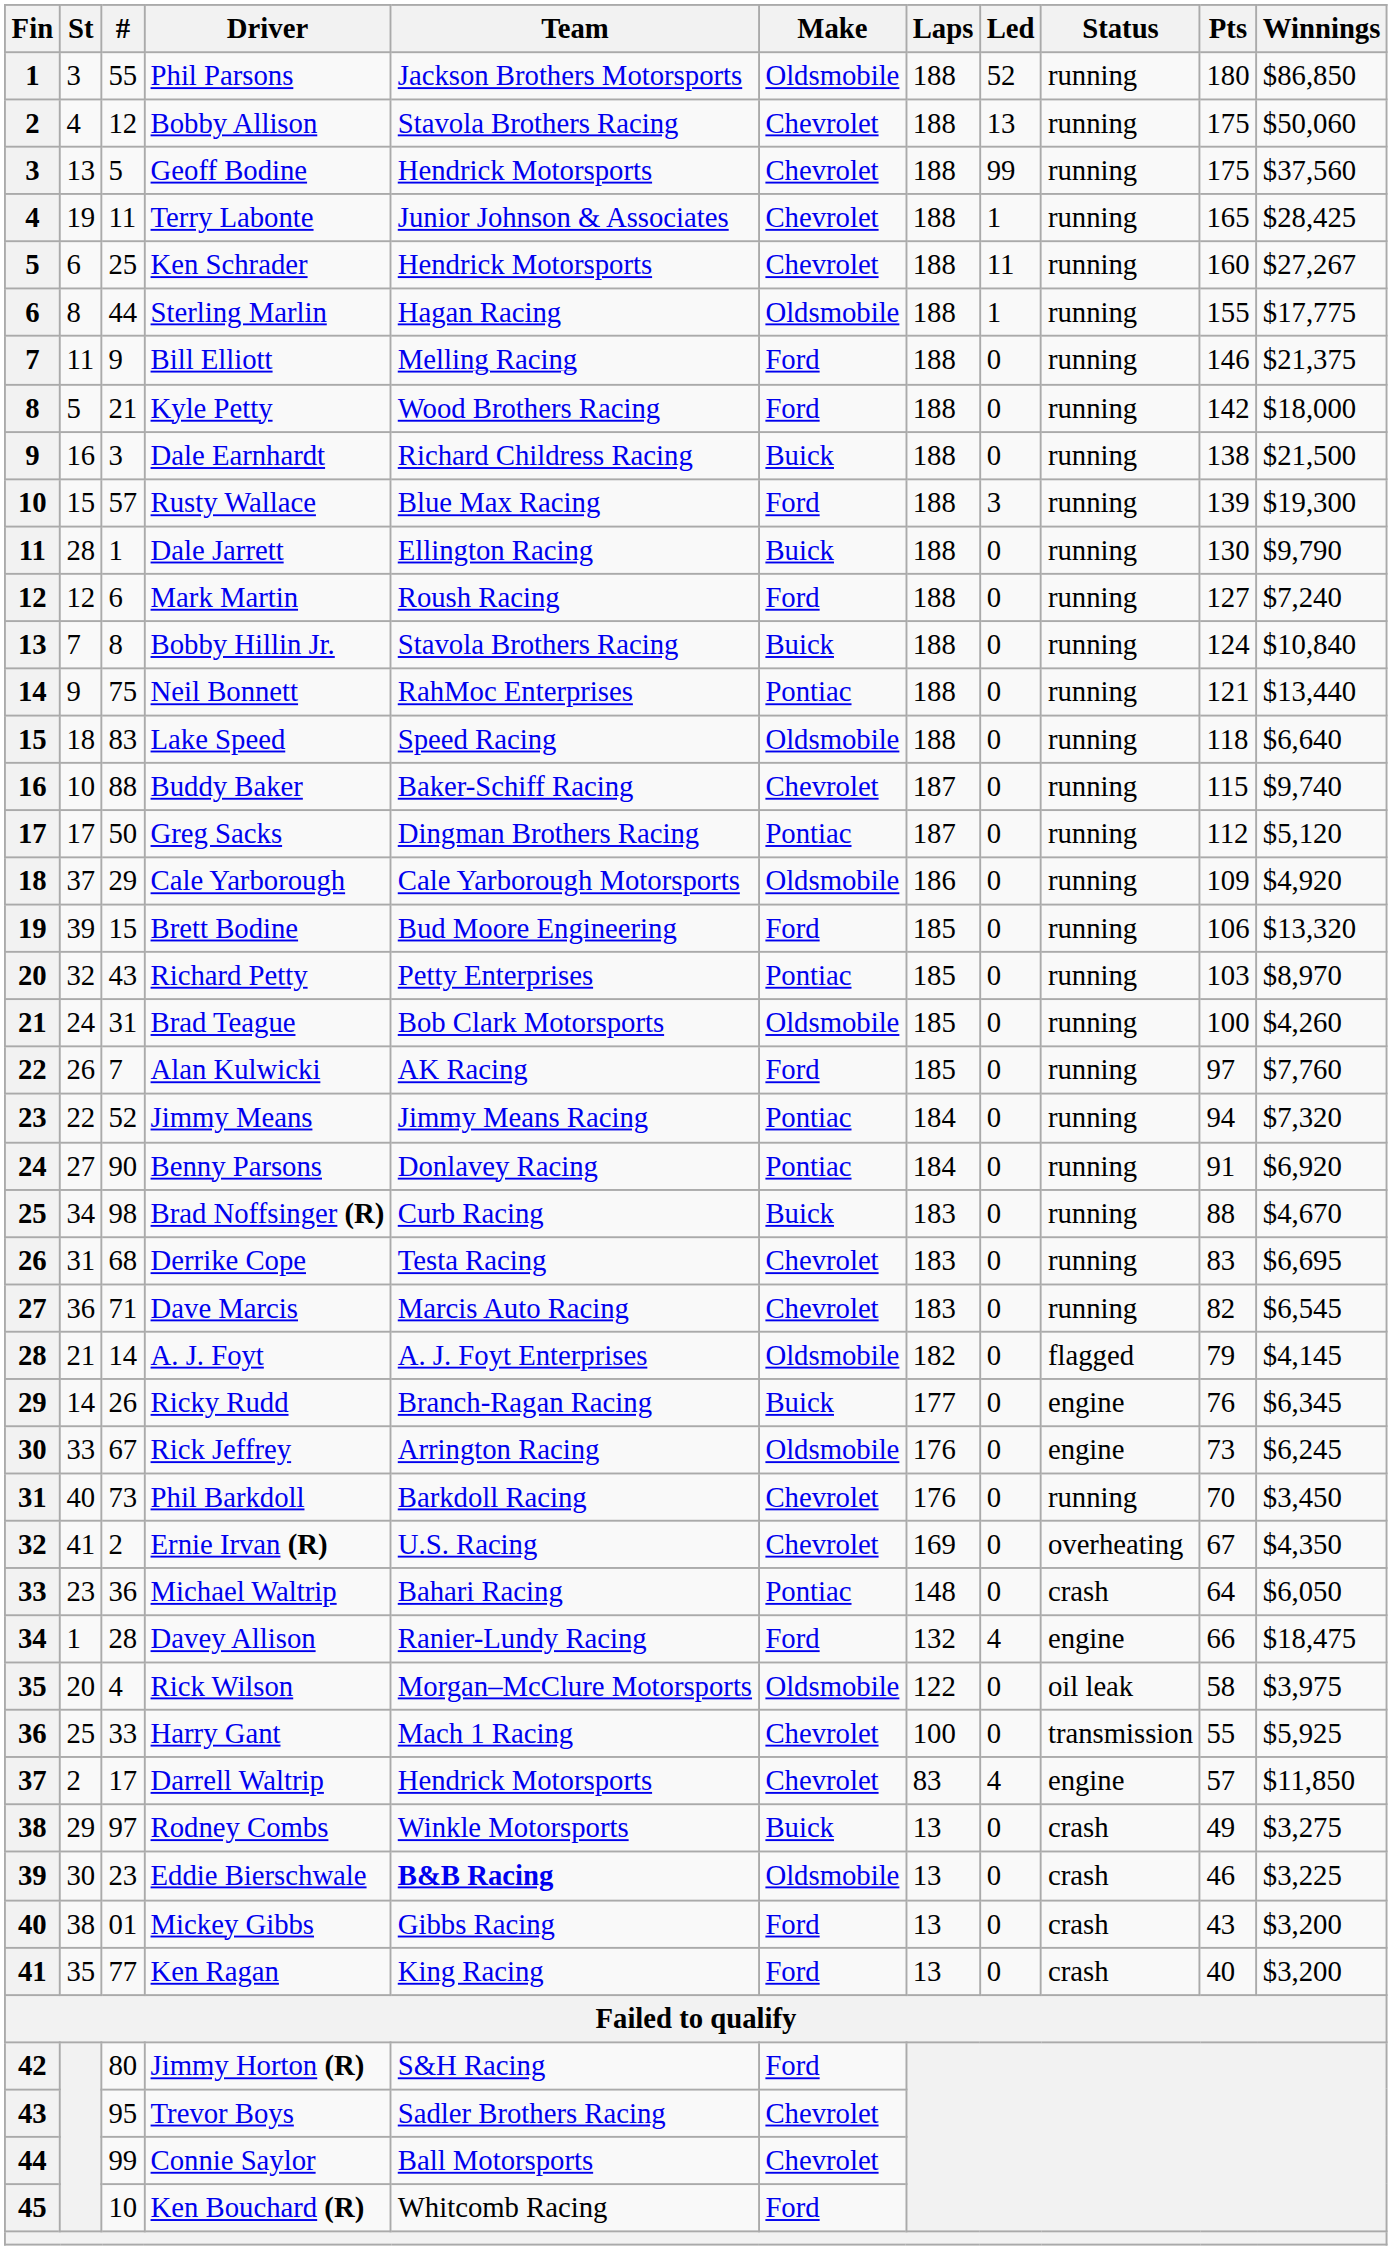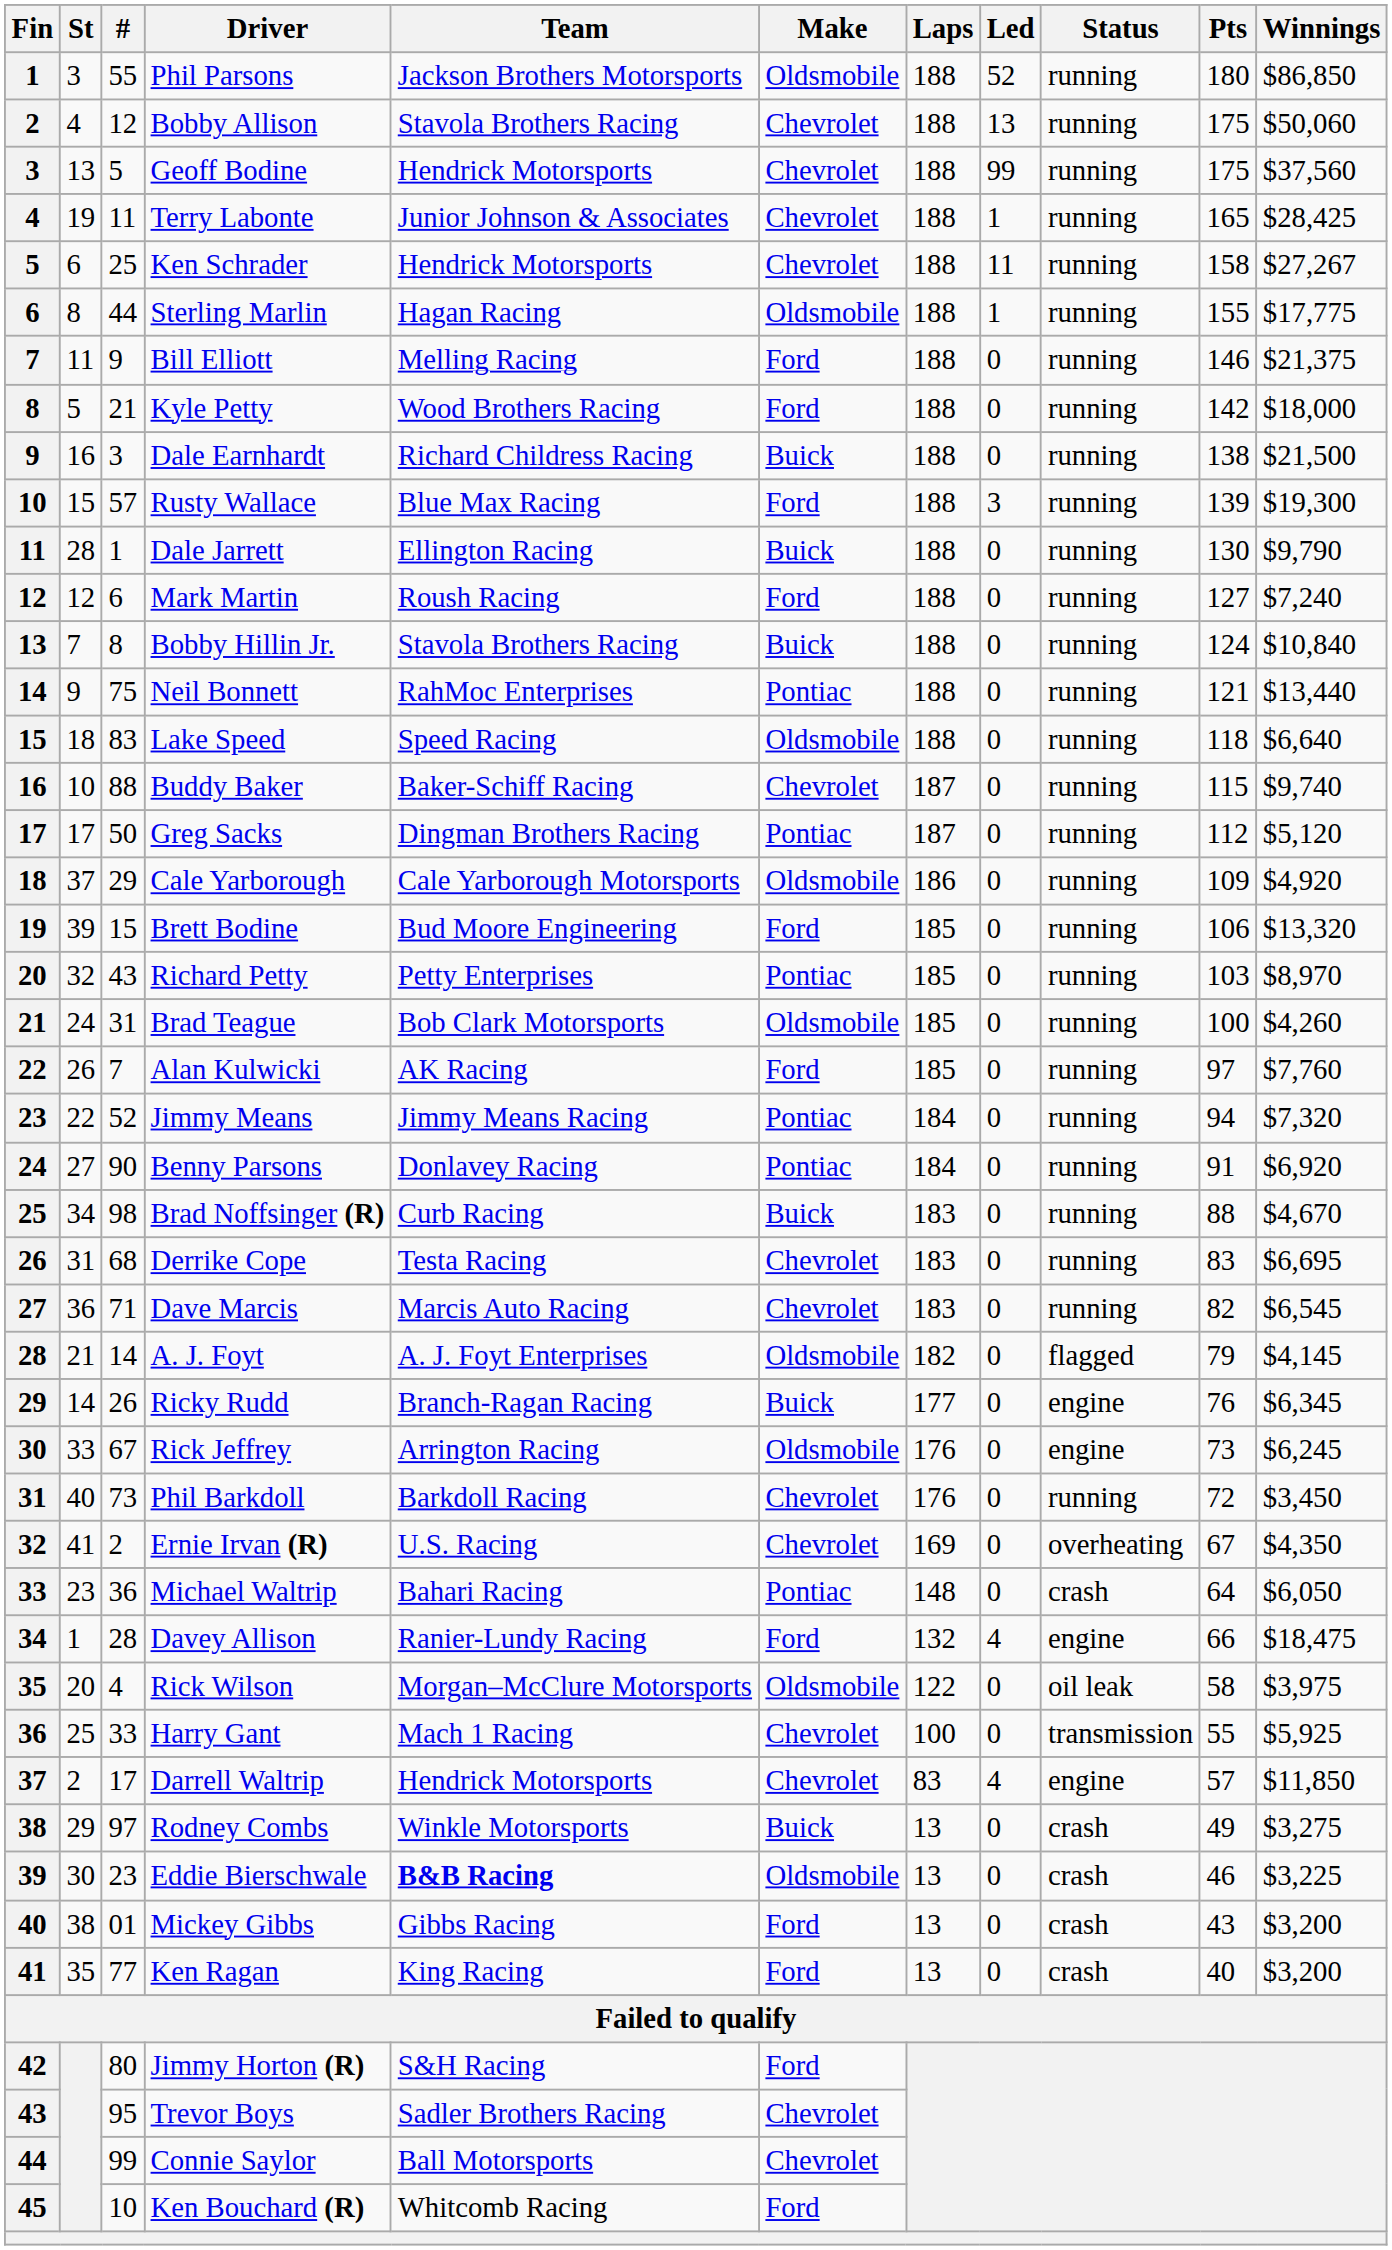Ken Schrader | Pts: 160 -> 158
Phil Barkdoll | Pts: 70 -> 72
